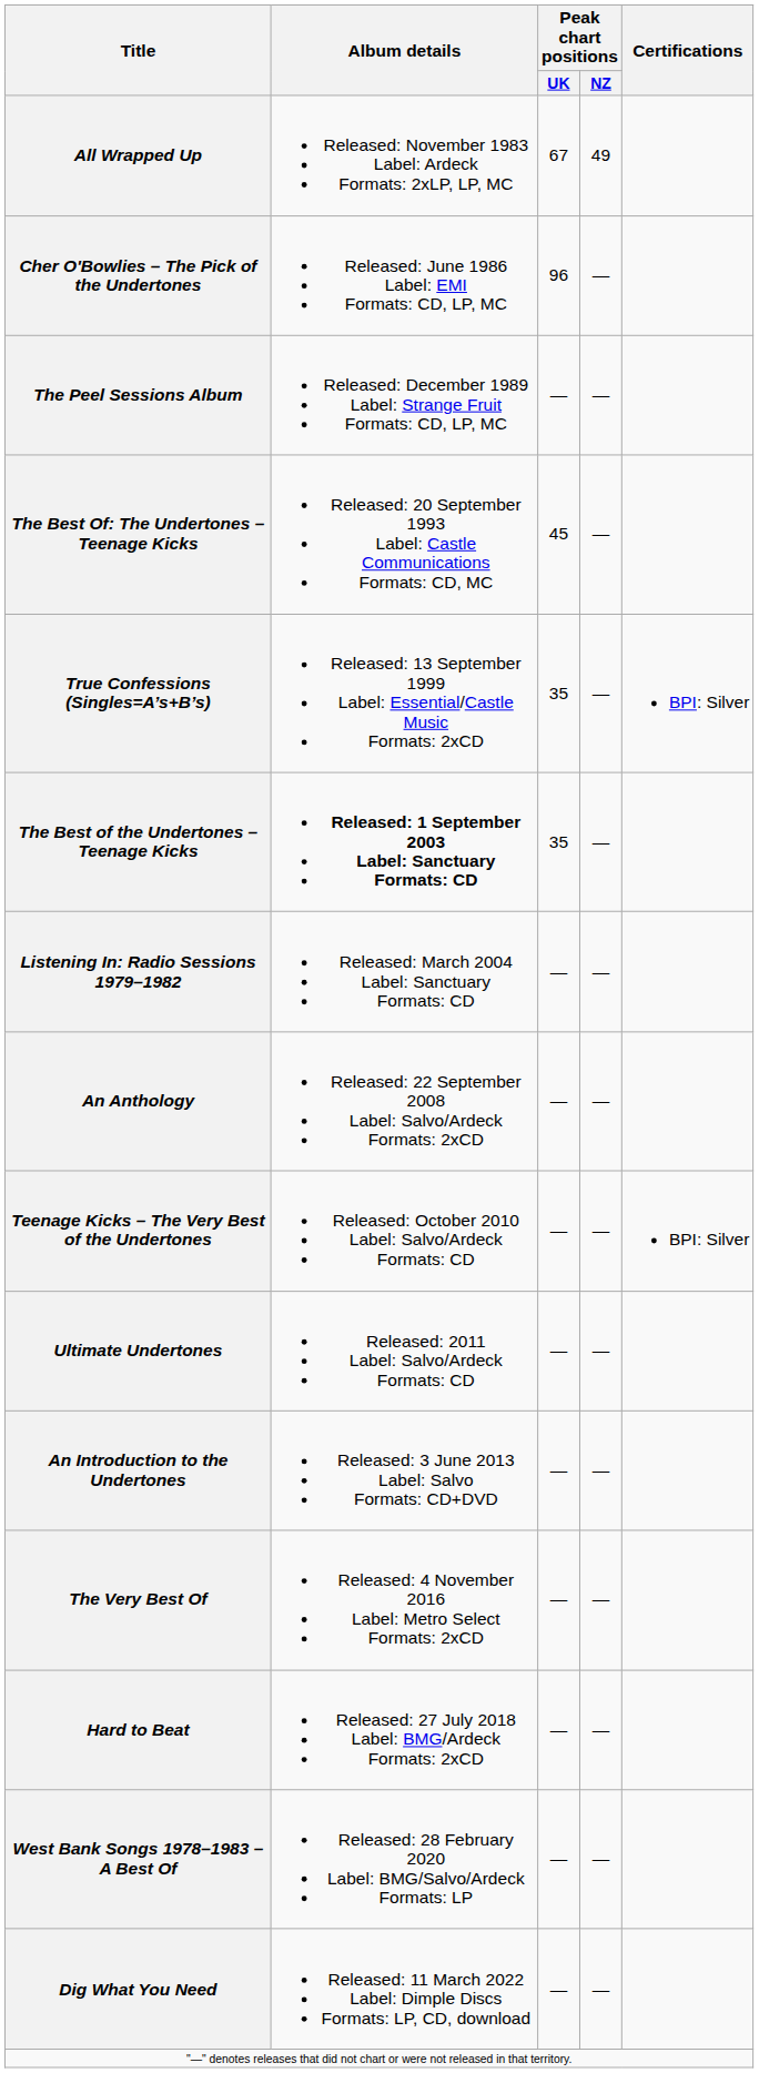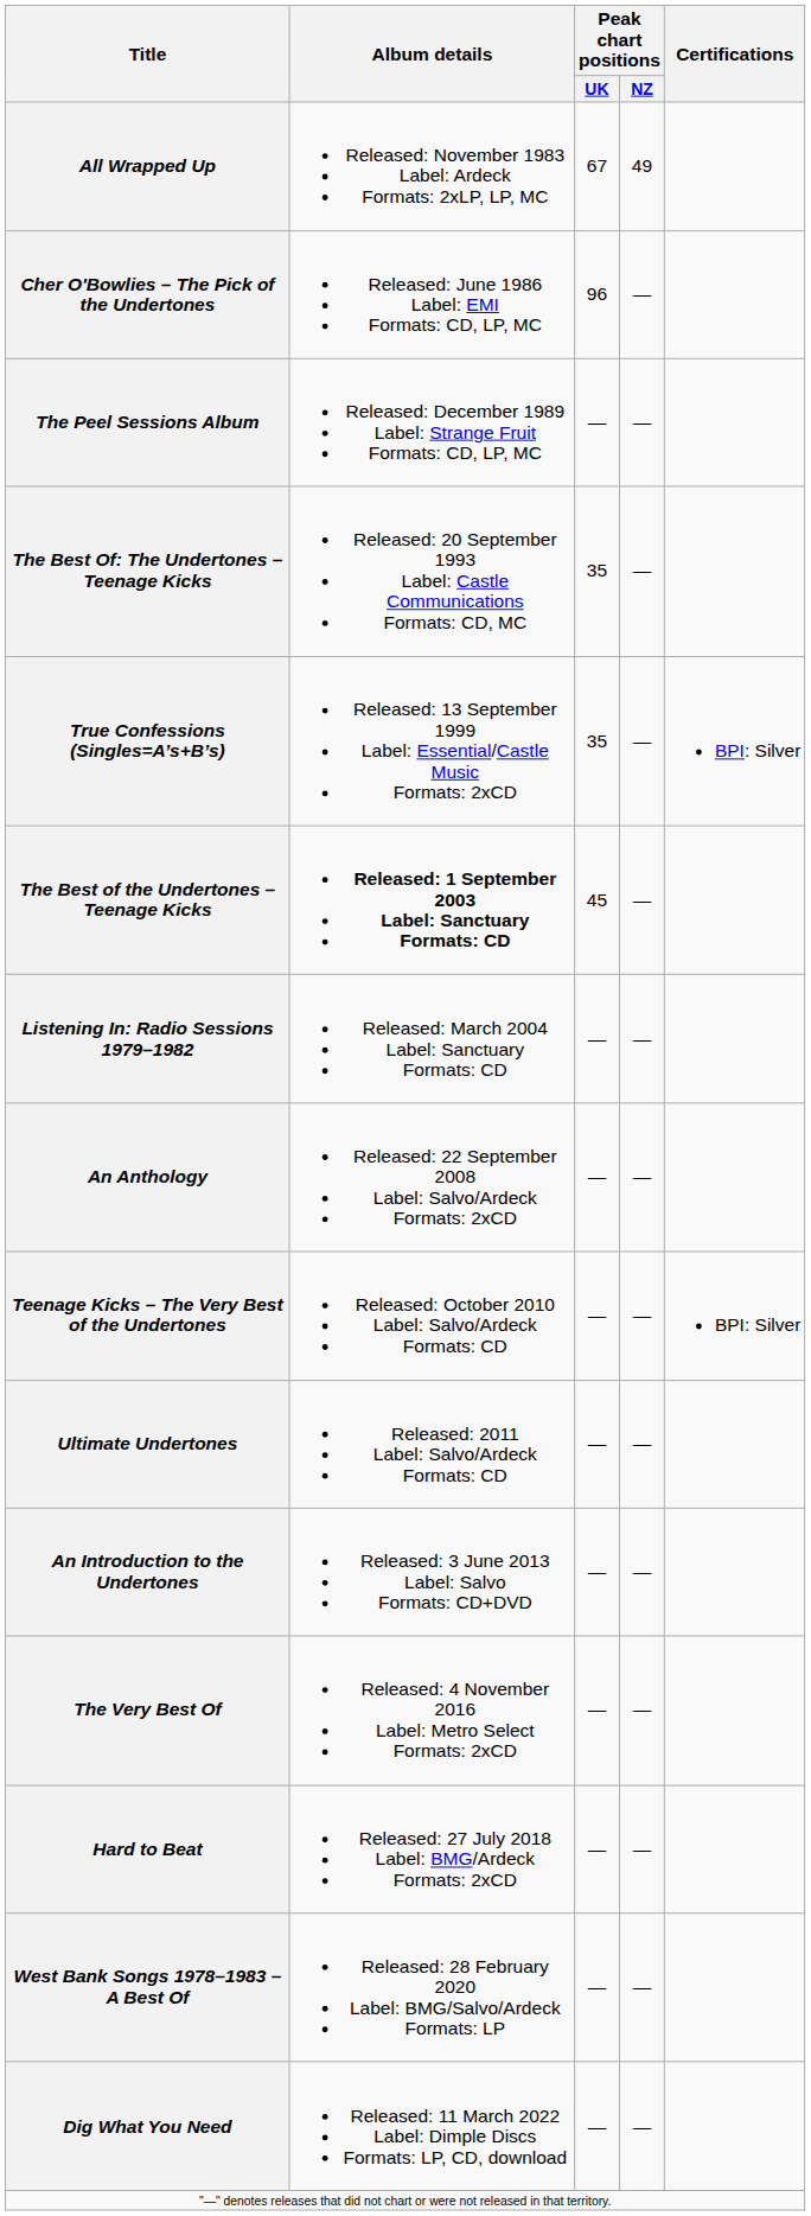The Best Of: The Undertones – Teenage Kicks | Peak chart positions / UK: 45 -> 35
The Best of the Undertones – Teenage Kicks | Peak chart positions / UK: 35 -> 45
